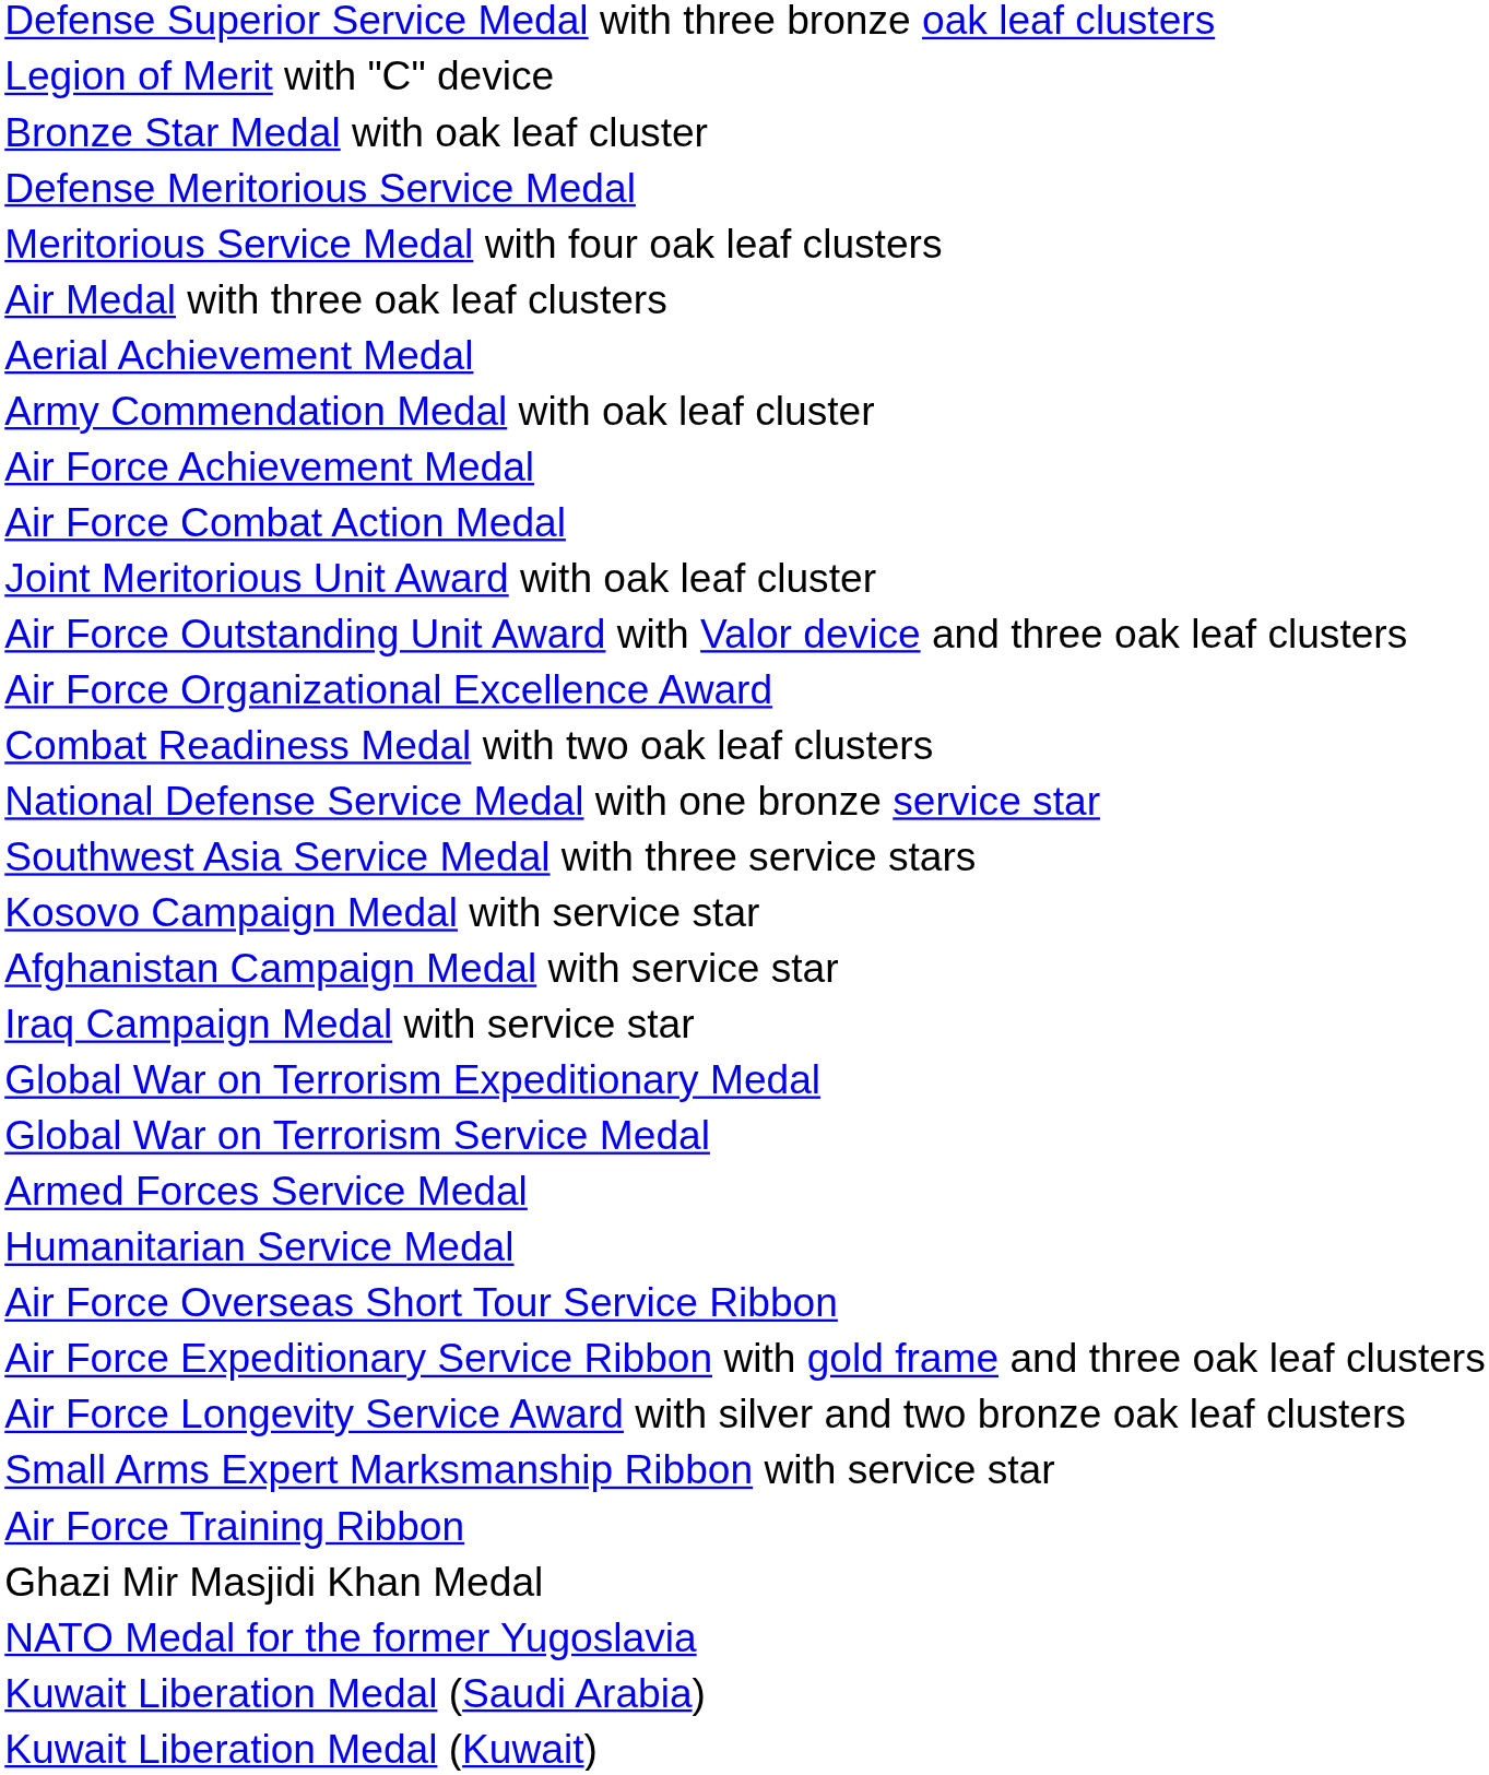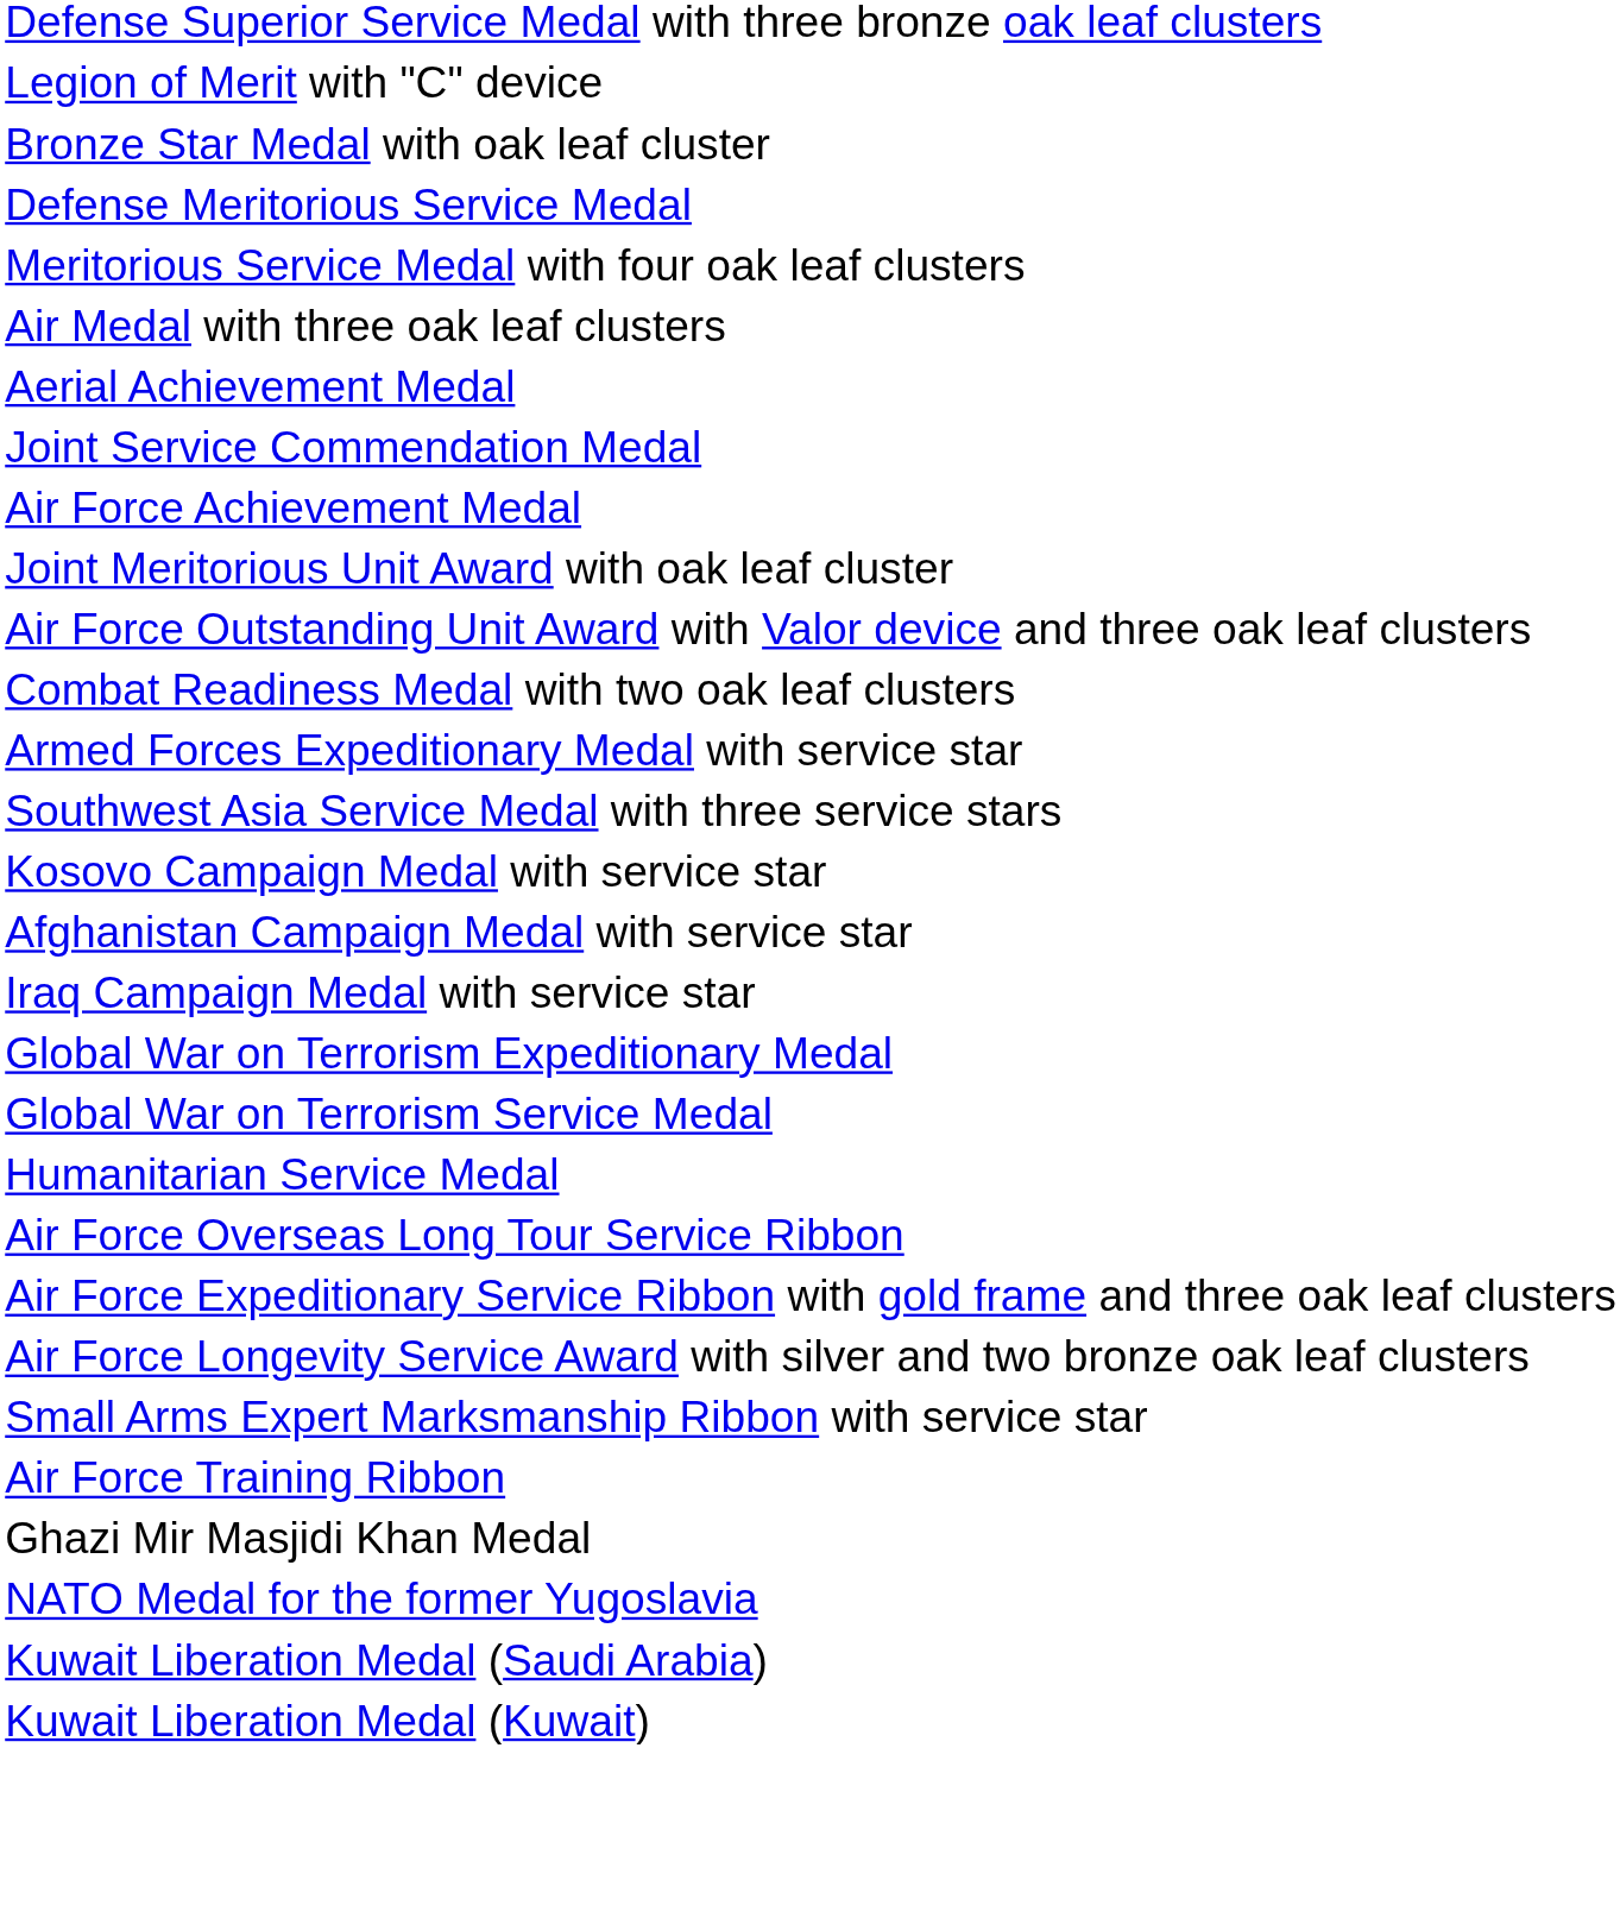+ row: Joint Service Commendation Medal
- row: Army Commendation Medal with oak leaf cluster
- row: Air Force Combat Action Medal
- row: Air Force Organizational Excellence Award
- row: National Defense Service Medal with one bronze service star
+ row: Armed Forces Expeditionary Medal with service star
- row: Armed Forces Service Medal
- row: Air Force Overseas Short Tour Service Ribbon
+ row: Air Force Overseas Long Tour Service Ribbon
